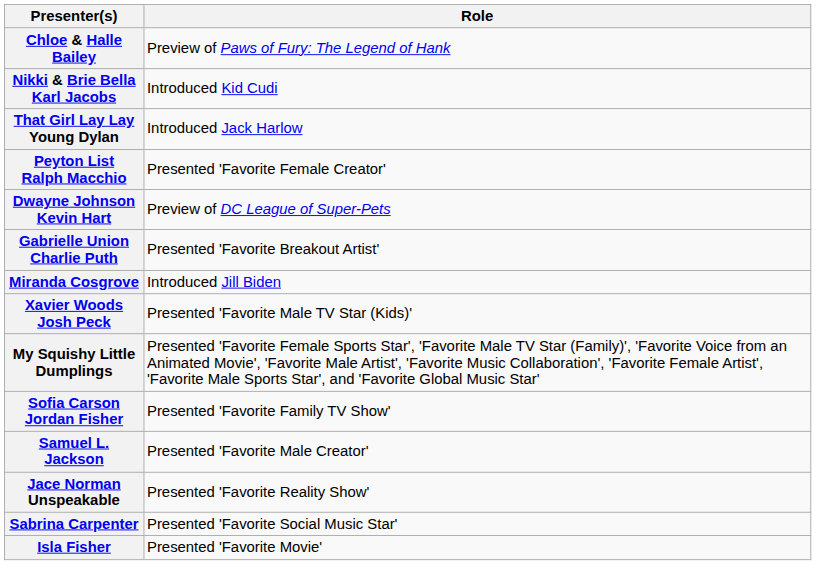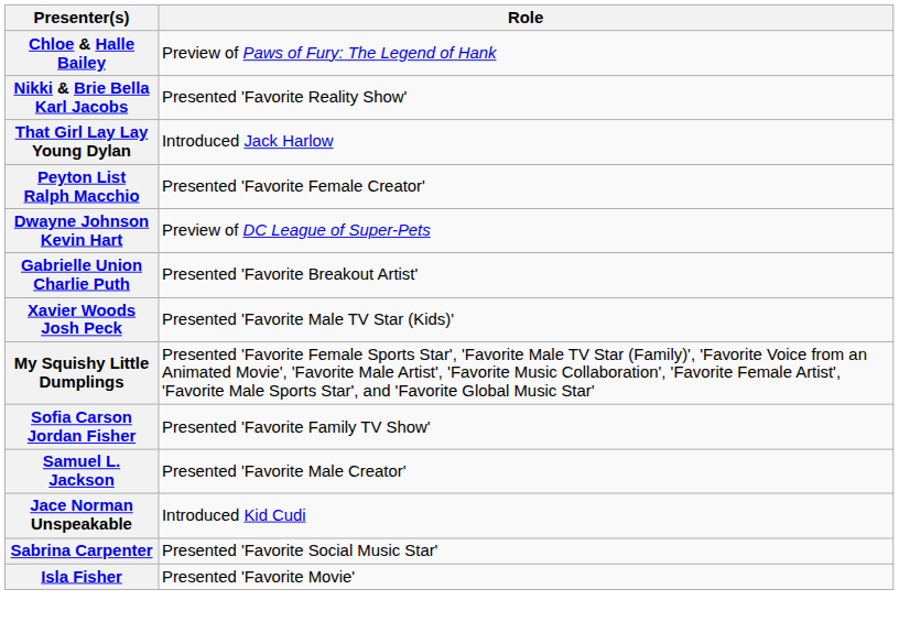Nikki & Brie Bella Karl Jacobs | Role: Introduced Kid Cudi -> Presented 'Favorite Reality Show'
- row: Miranda Cosgrove | Introduced Jill Biden
Jace Norman Unspeakable | Role: Presented 'Favorite Reality Show' -> Introduced Kid Cudi
